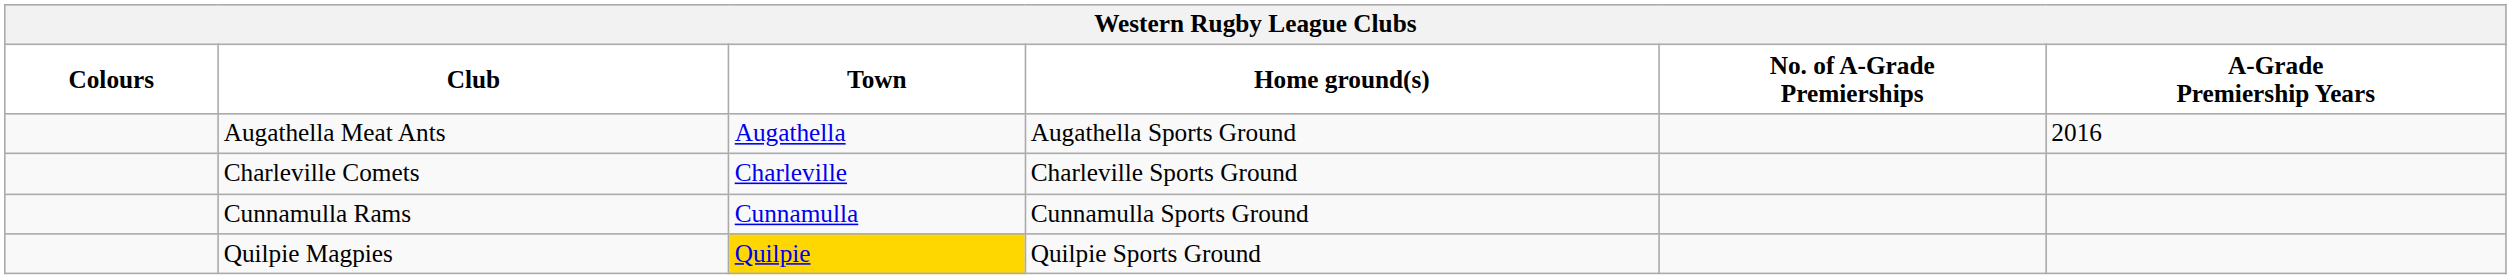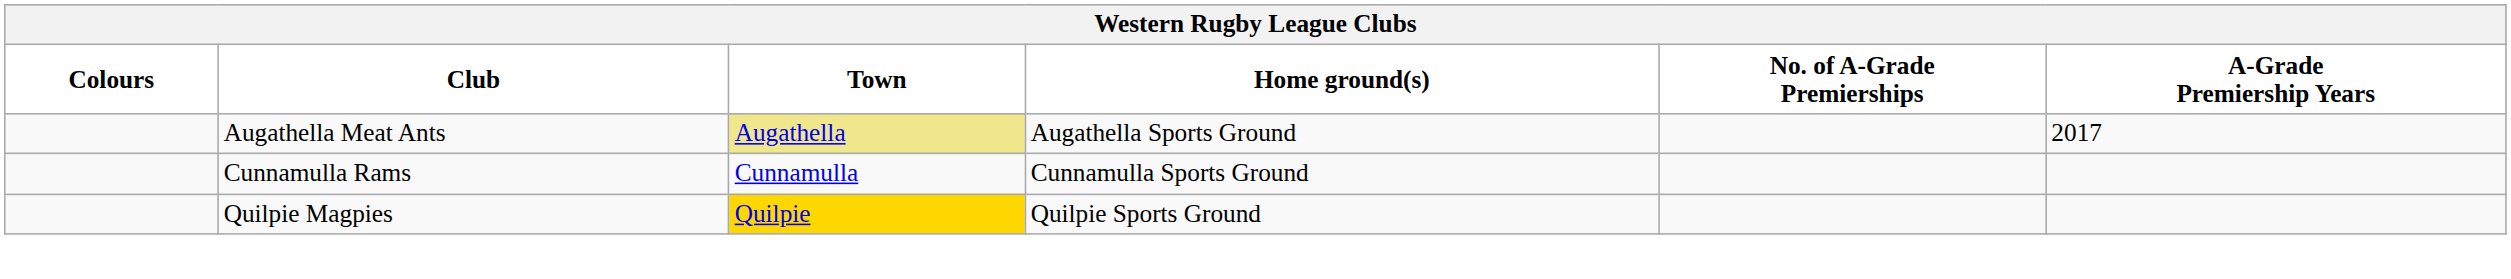Augathella Meat Ants | Town: no background -> khaki background
Augathella Meat Ants | A-Grade Premiership Years: 2016 -> 2017
- row: Charleville Comets | Charleville | Charleville Sports Ground
